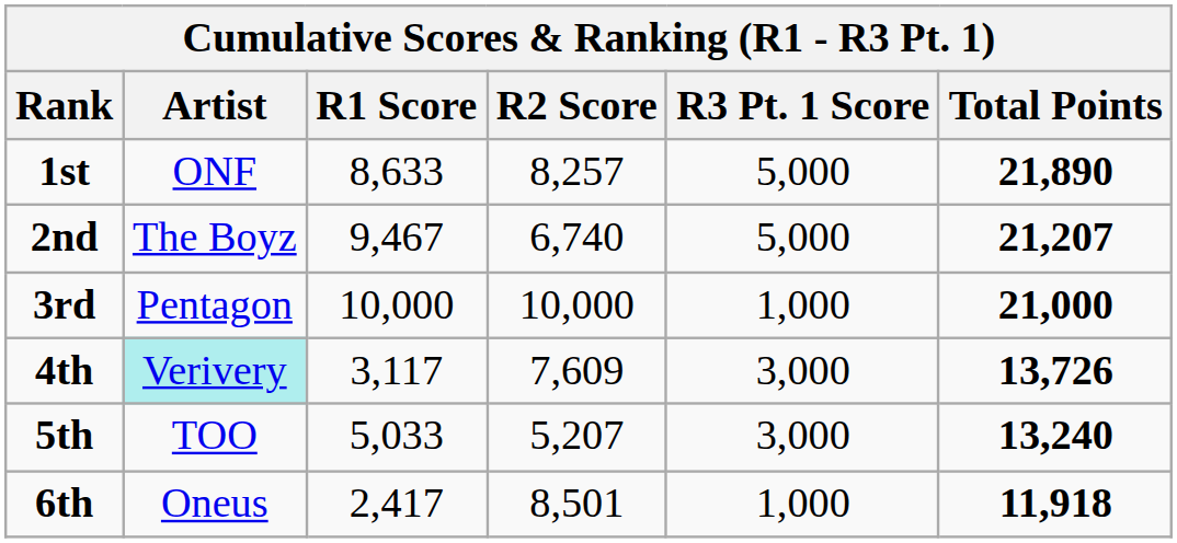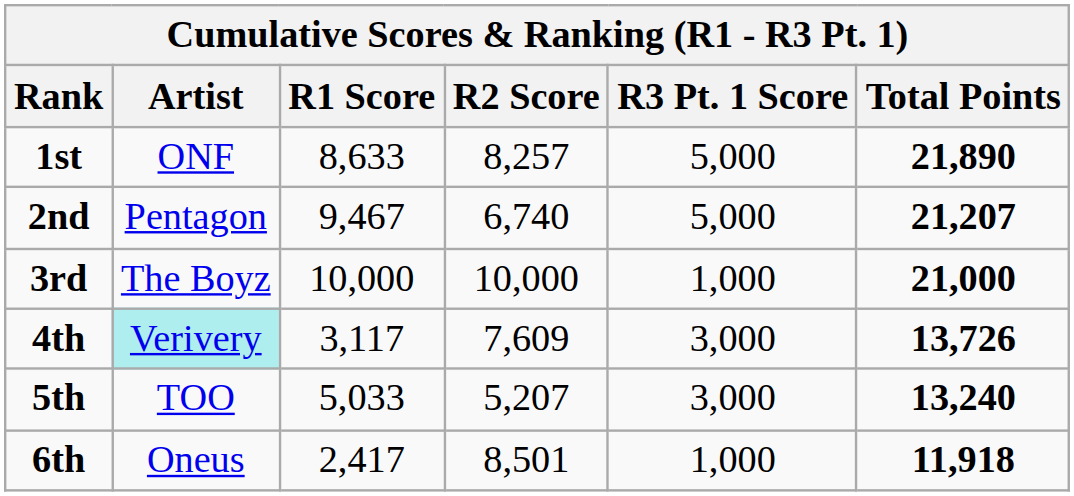2nd | Artist: The Boyz -> Pentagon
3rd | Artist: Pentagon -> The Boyz
